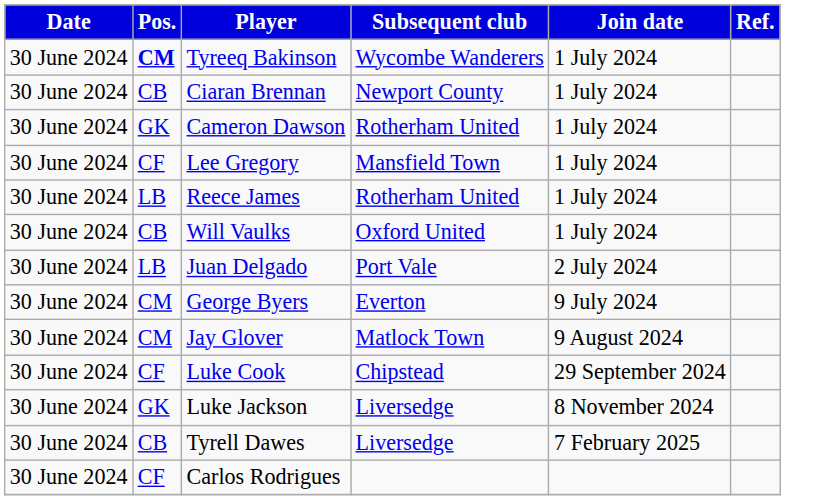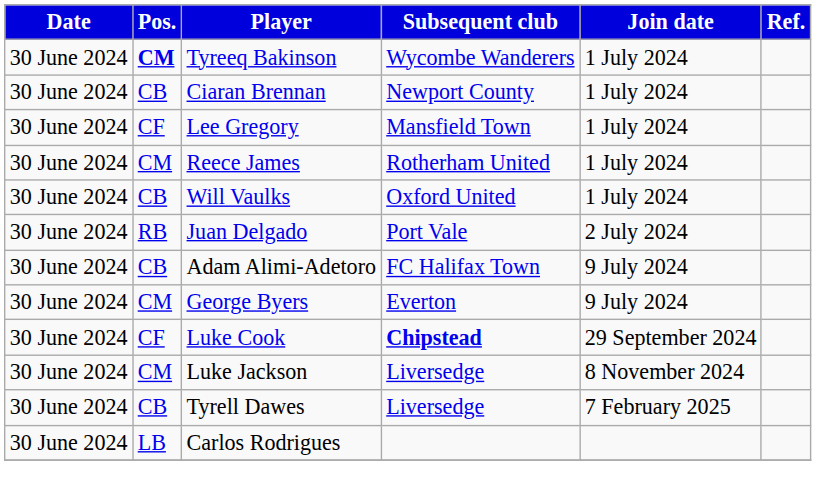- row: 30 June 2024 | GK | Cameron Dawson | Rotherham United | 1 July 2024
Reece James | Pos.: LB -> CM
Juan Delgado | Pos.: LB -> RB
+ row: 30 June 2024 | CB | Adam Alimi-Adetoro | FC Halifax Town | 9 July 2024
- row: 30 June 2024 | CM | Jay Glover | Matlock Town | 9 August 2024
Luke Cook | Subsequent club: normal -> bold
Luke Jackson | Pos.: GK -> CM
Carlos Rodrigues | Pos.: CF -> LB
